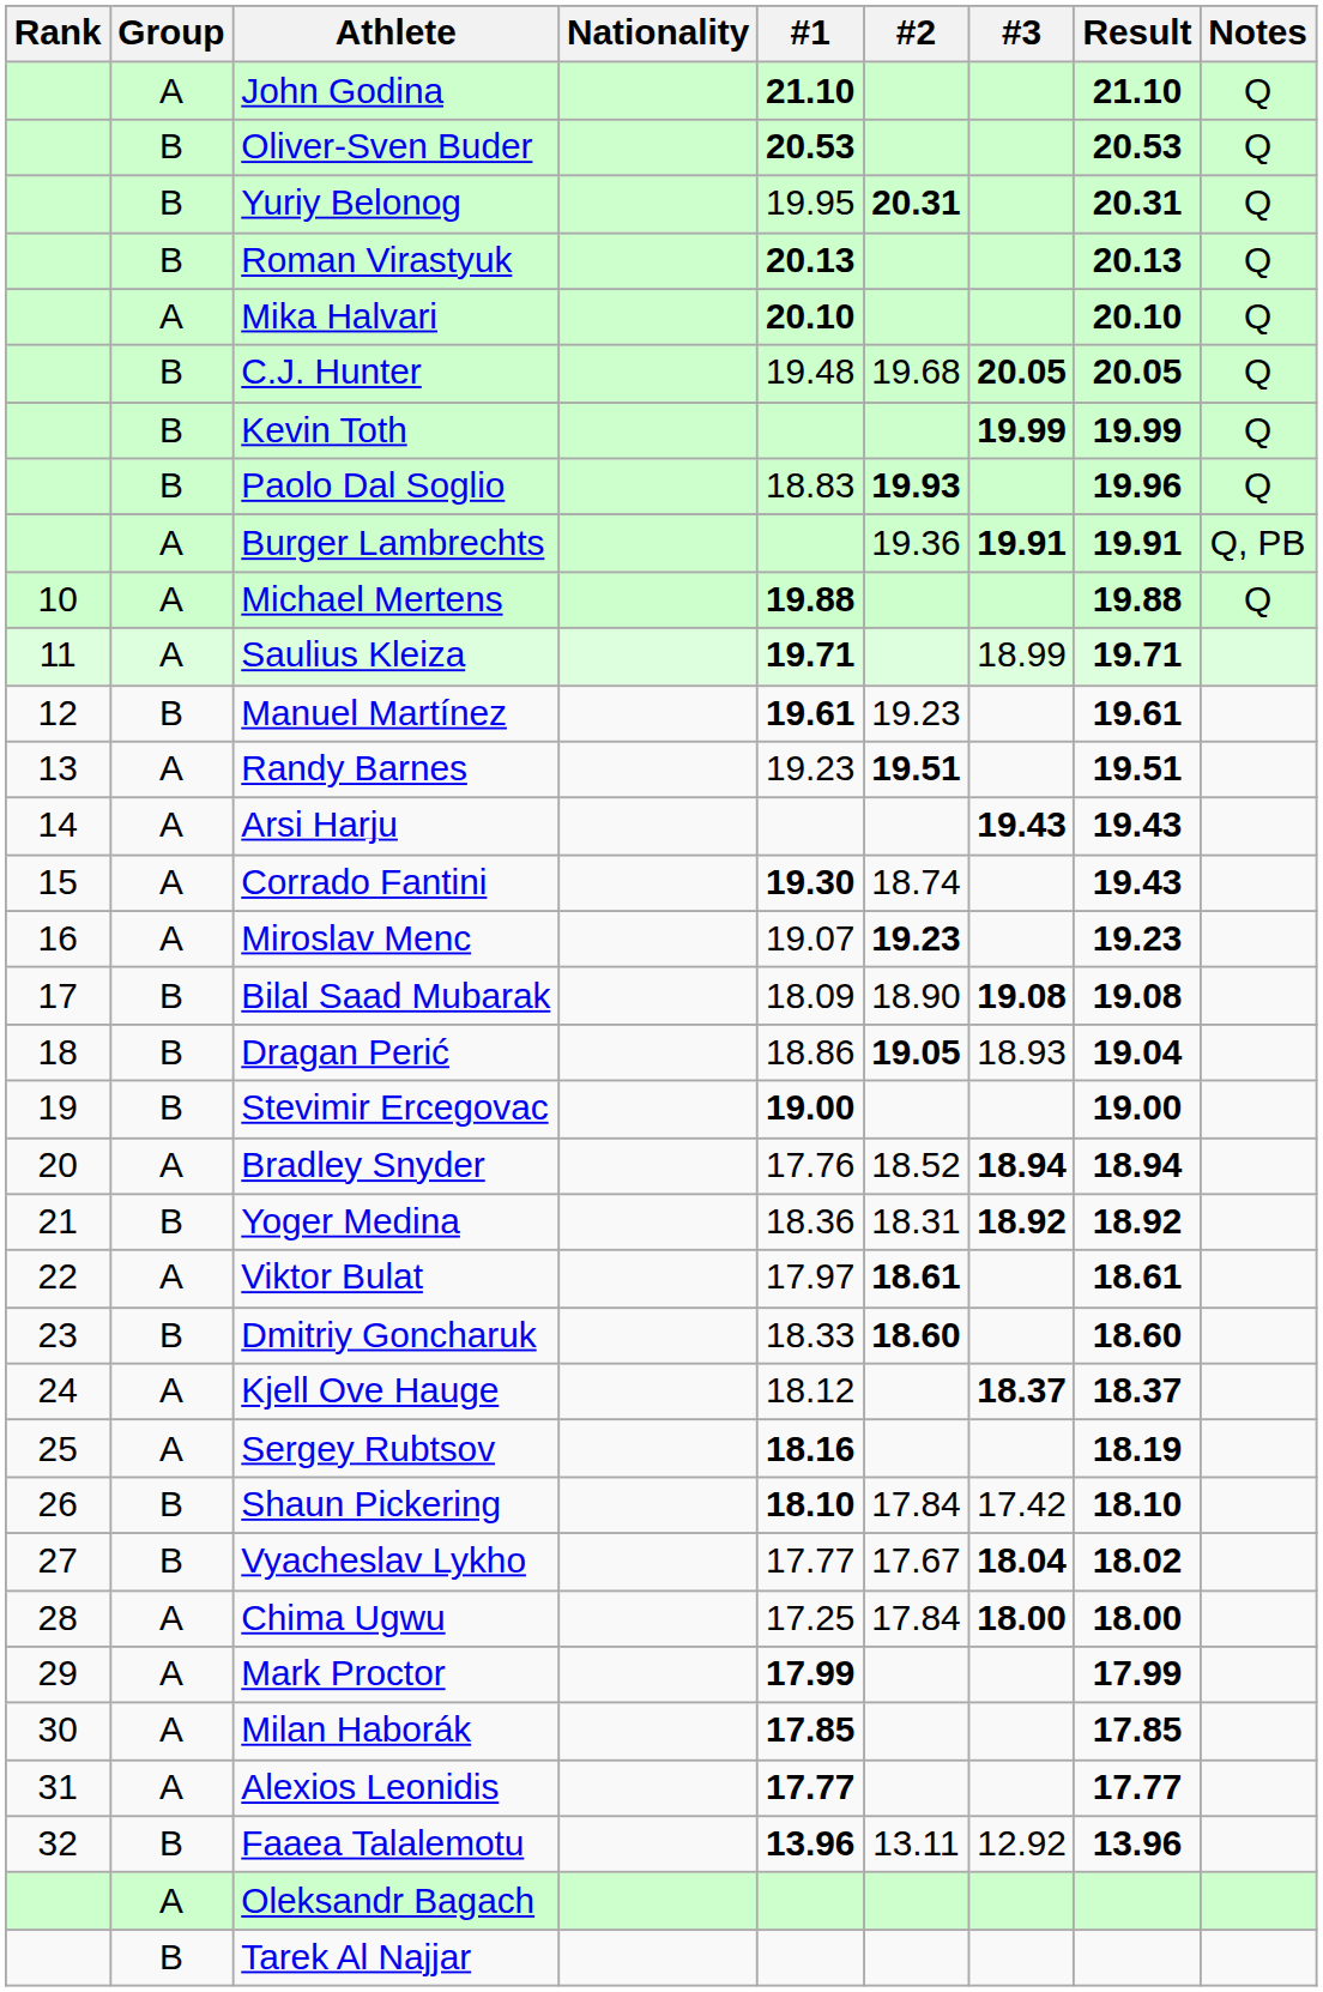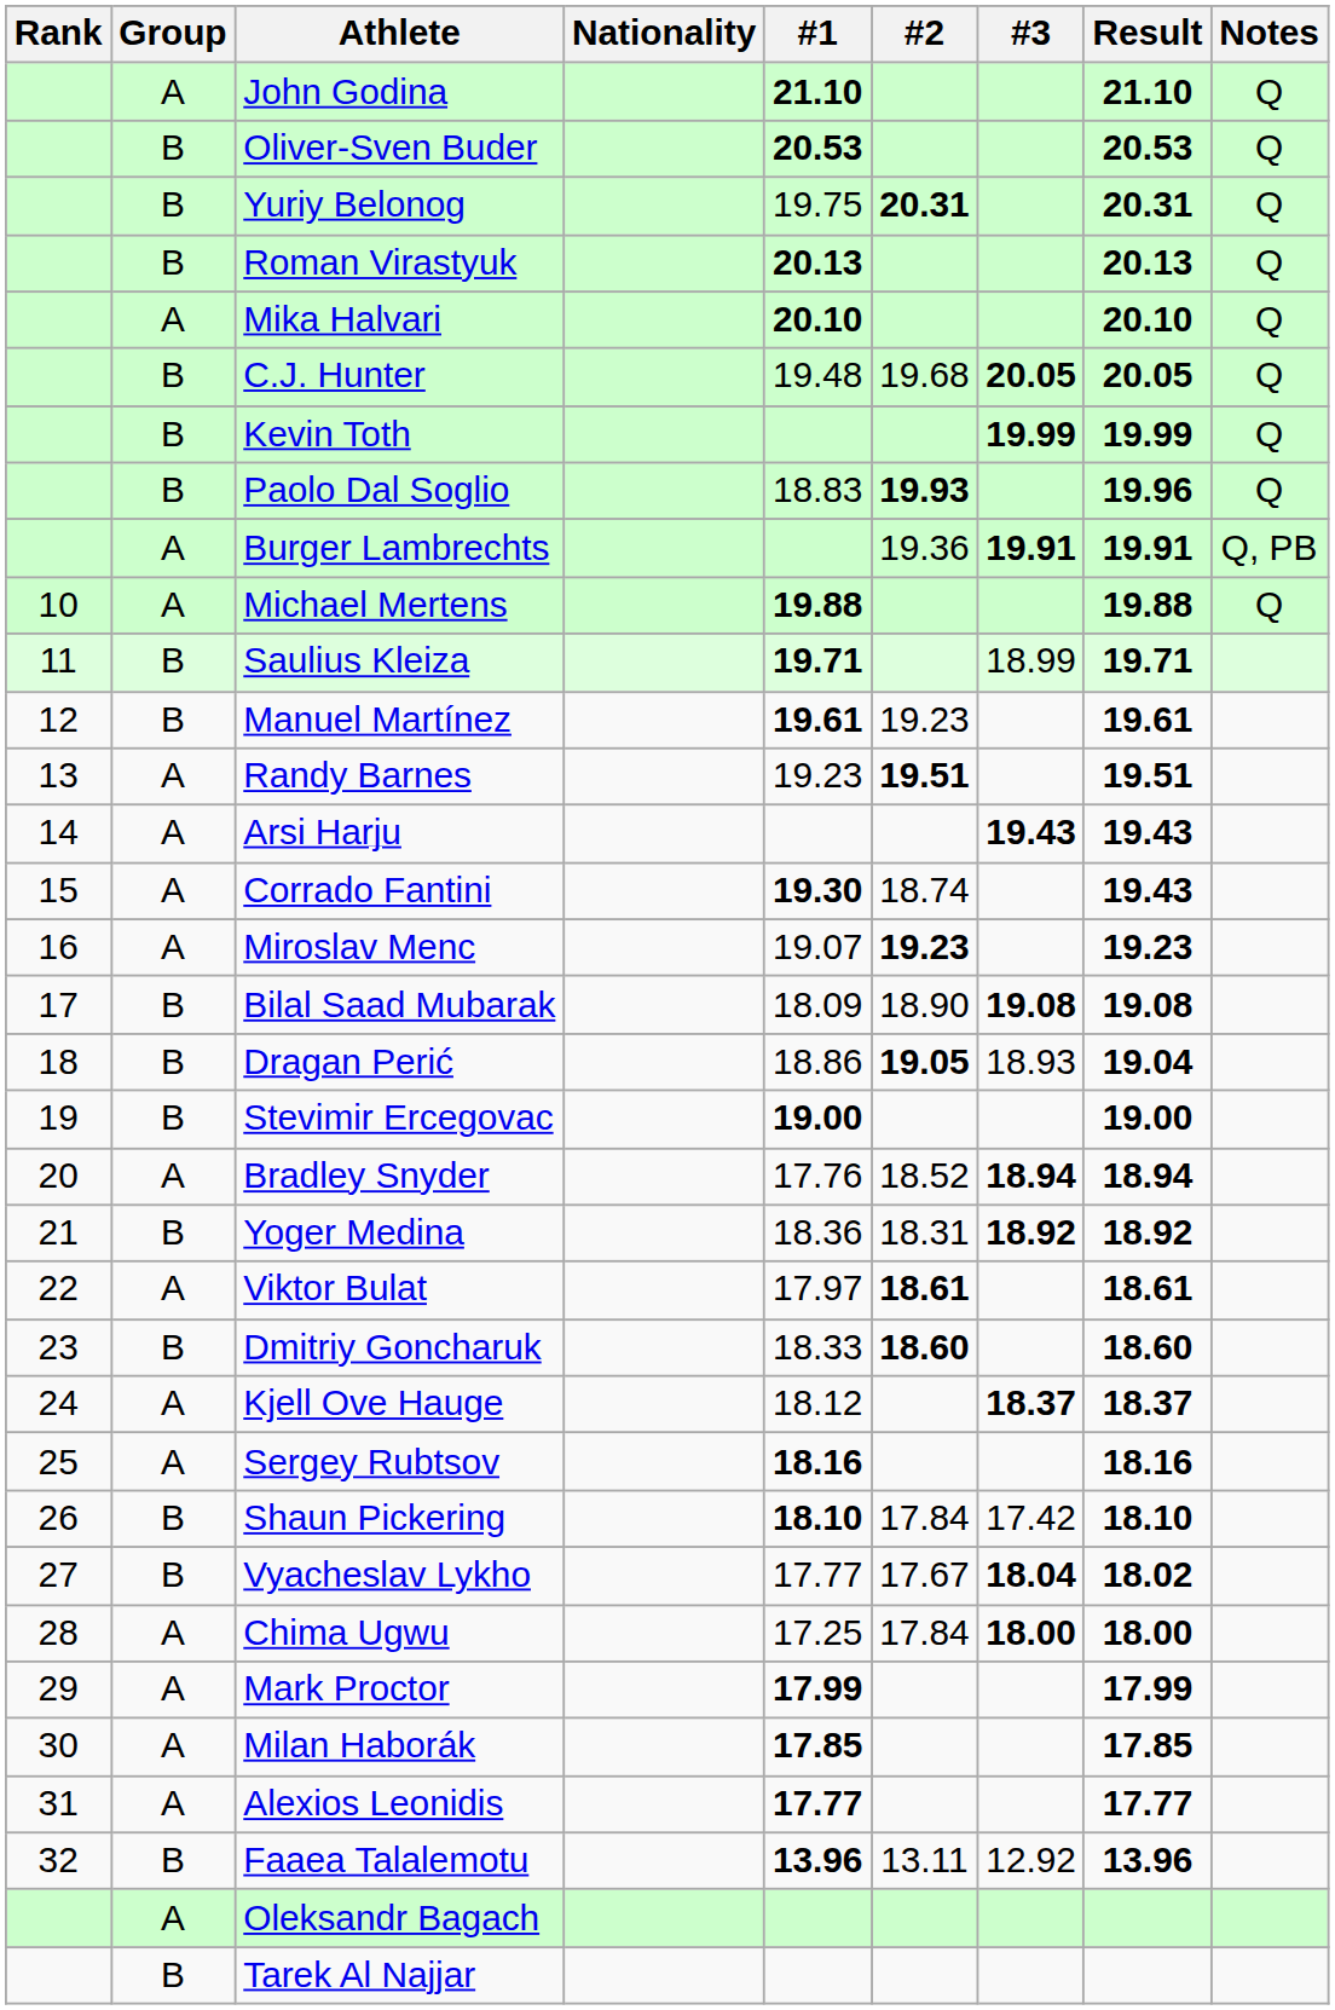Yuriy Belonog | #1: 19.95 -> 19.75
Saulius Kleiza | Group: A -> B
Sergey Rubtsov | Result: 18.19 -> 18.16
